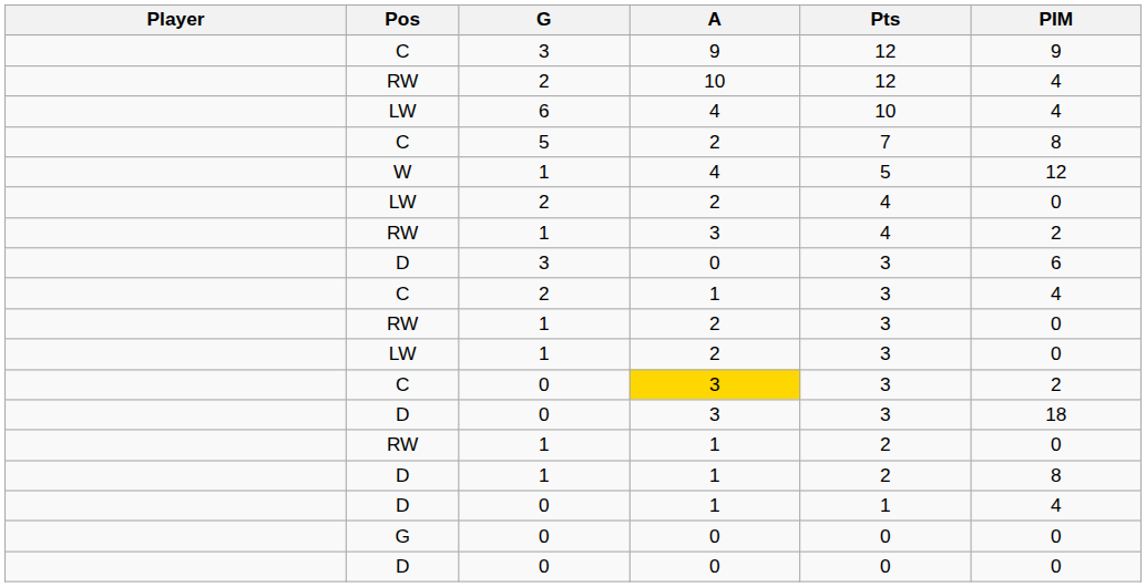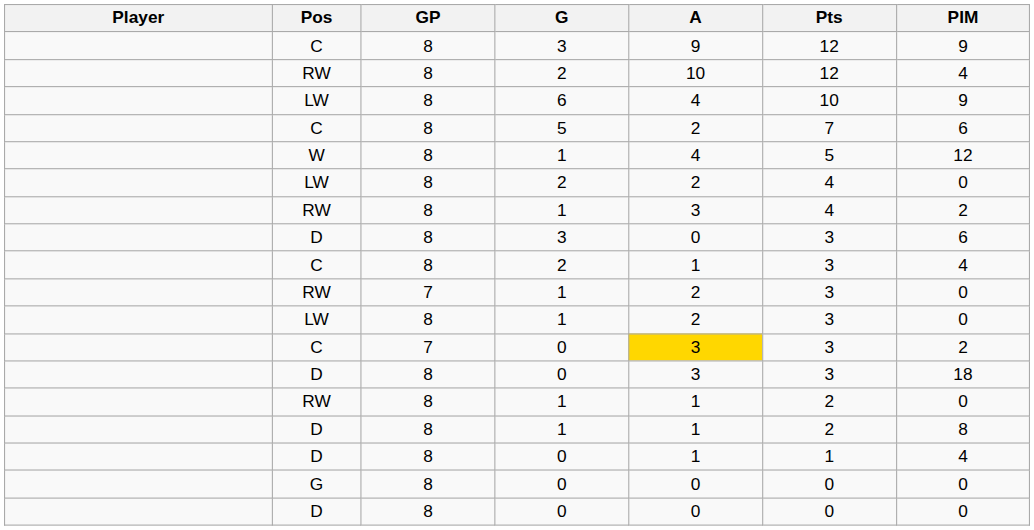+ column: GP | 8 | 8 | 8 | 8 | 8 | 8 | 8 | 8 | 8 | 7 | 8 | 7 | 8 | 8 | 8 | 8 | 8 | 8
LW / 6 | PIM: 4 -> 9
C / 5 | PIM: 8 -> 6
